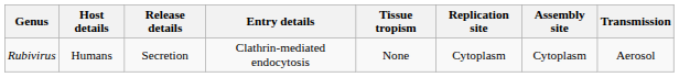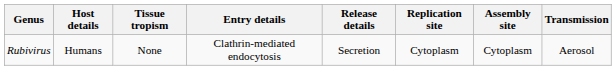columns swapped: Tissue tropism <-> Release details
